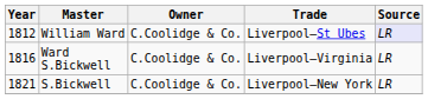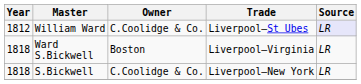Ward S.Bickwell | Year: 1816 -> 1818
Ward S.Bickwell | Owner: C.Coolidge & Co. -> Boston
S.Bickwell | Year: 1821 -> 1818
